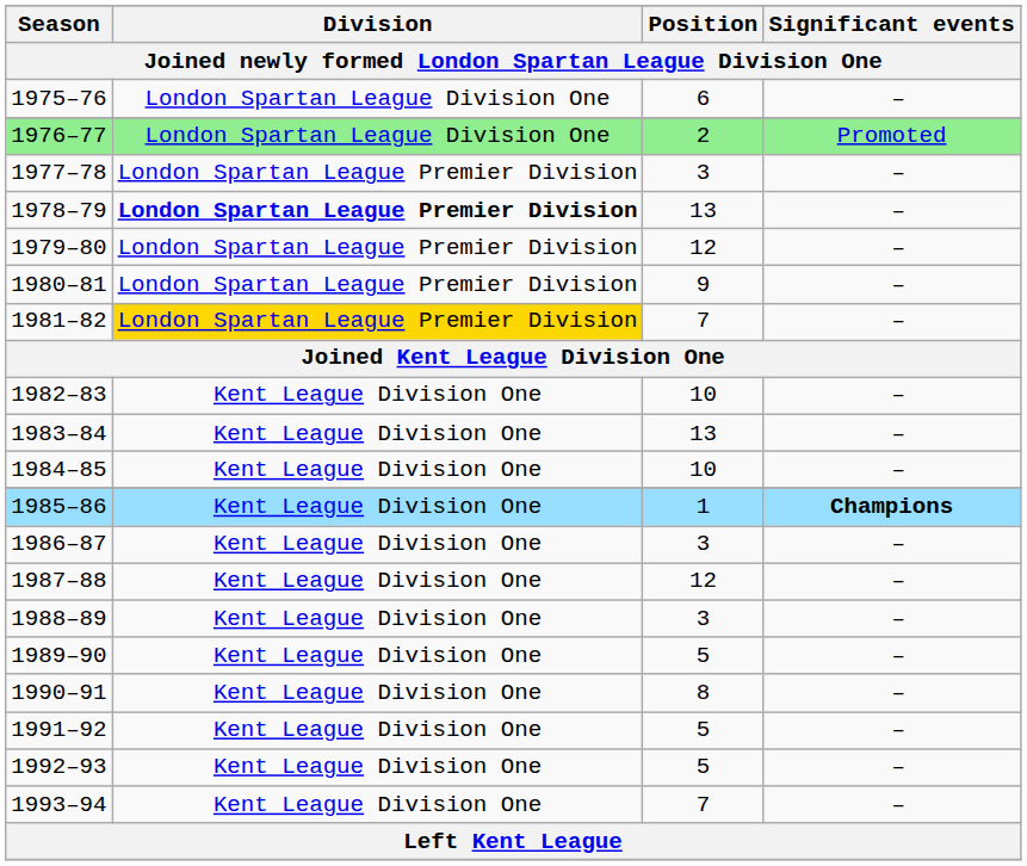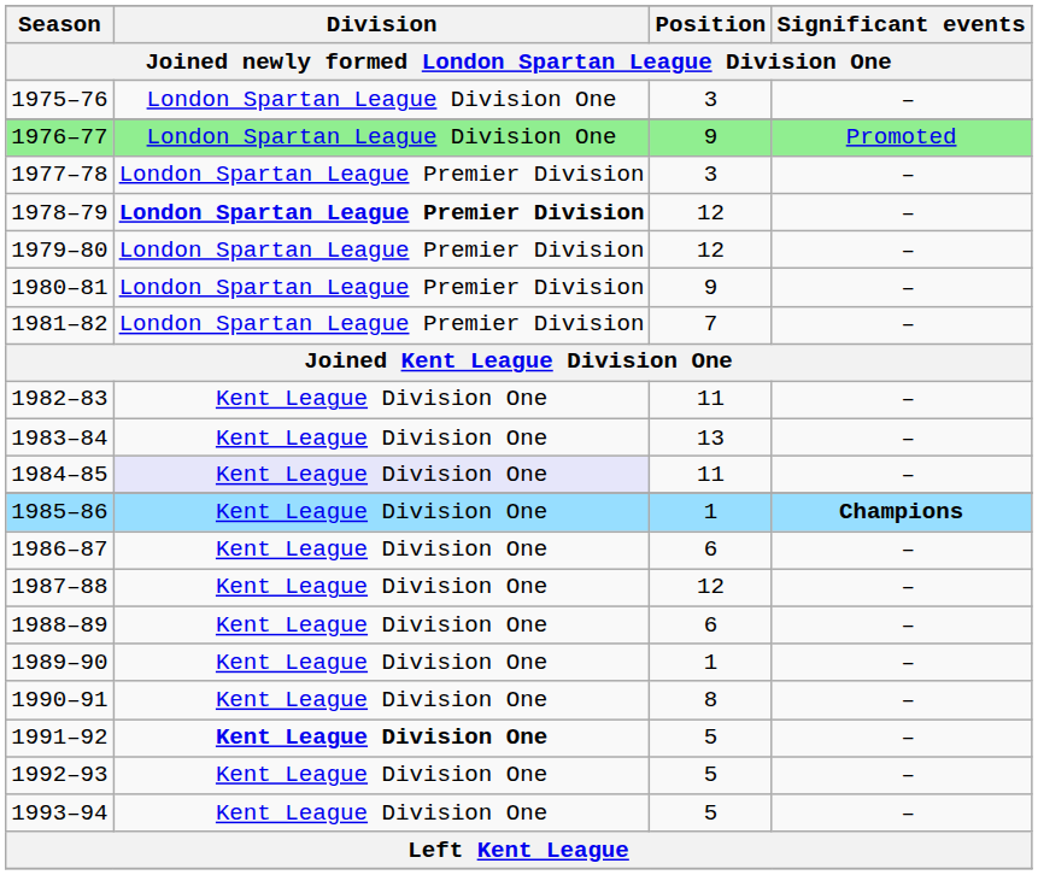1975–76 | Position: 6 -> 3
1976–77 | Position: 2 -> 9
1978–79 | Position: 13 -> 12
1981–82 | Division: gold background -> no background
1982–83 | Position: 10 -> 11
1984–85 | Division: no background -> lavender background
1984–85 | Position: 10 -> 11
1986–87 | Position: 3 -> 6
1988–89 | Position: 3 -> 6
1989–90 | Position: 5 -> 1
1991–92 | Division: normal -> bold
1993–94 | Position: 7 -> 5
